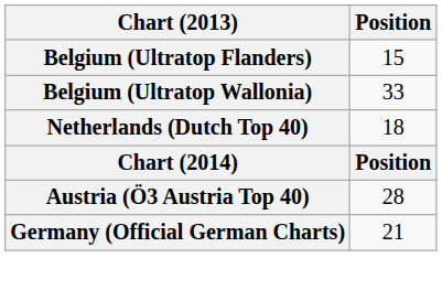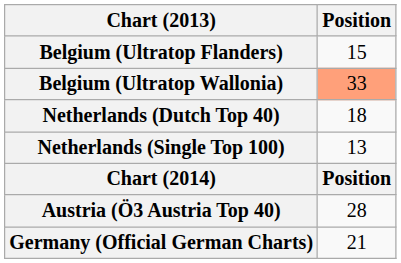Belgium (Ultratop Wallonia) | Position: no background -> lightsalmon background
+ row: Netherlands (Single Top 100) | 13
